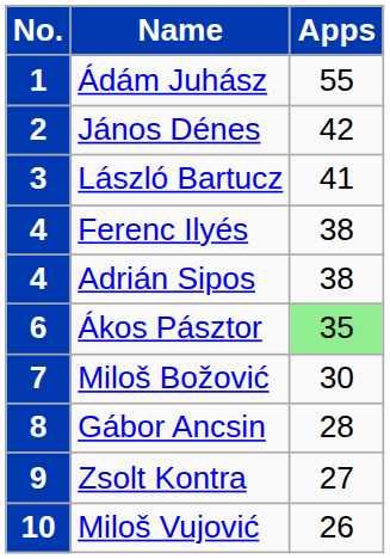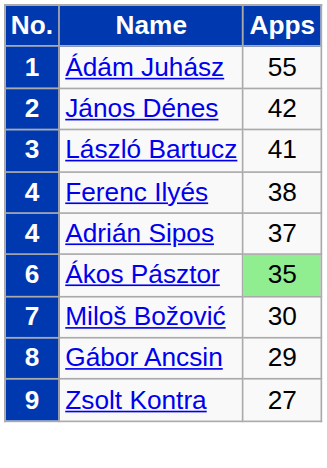4 / Adrián Sipos | Apps: 38 -> 37
8 | Apps: 28 -> 29
- row: 10 | Miloš Vujović | 26
